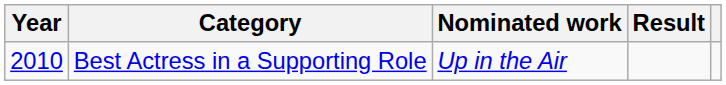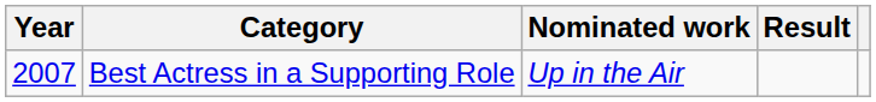Best Actress in a Supporting Role | Year: 2010 -> 2007
